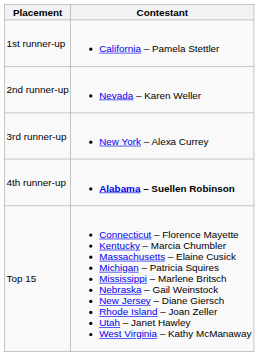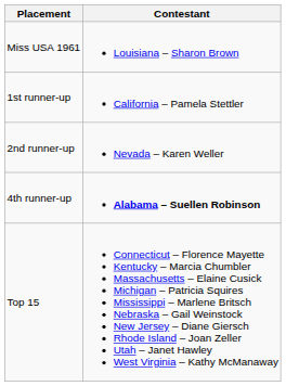+ row: Miss USA 1961 | Louisiana – Sharon Brown
- row: 3rd runner-up | New York – Alexa Currey
